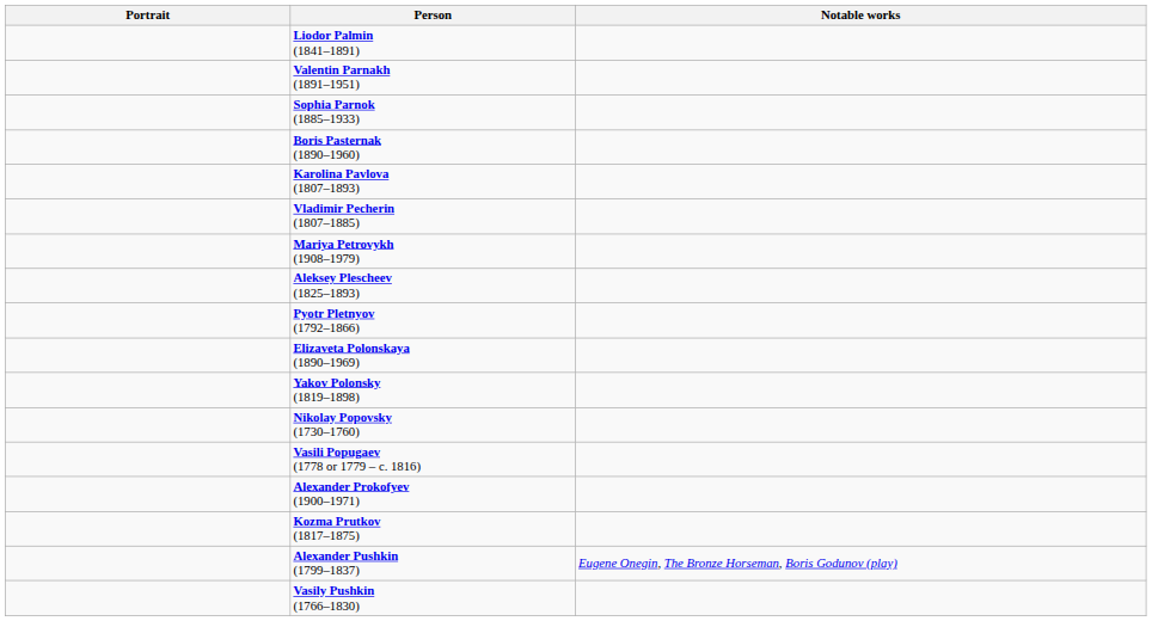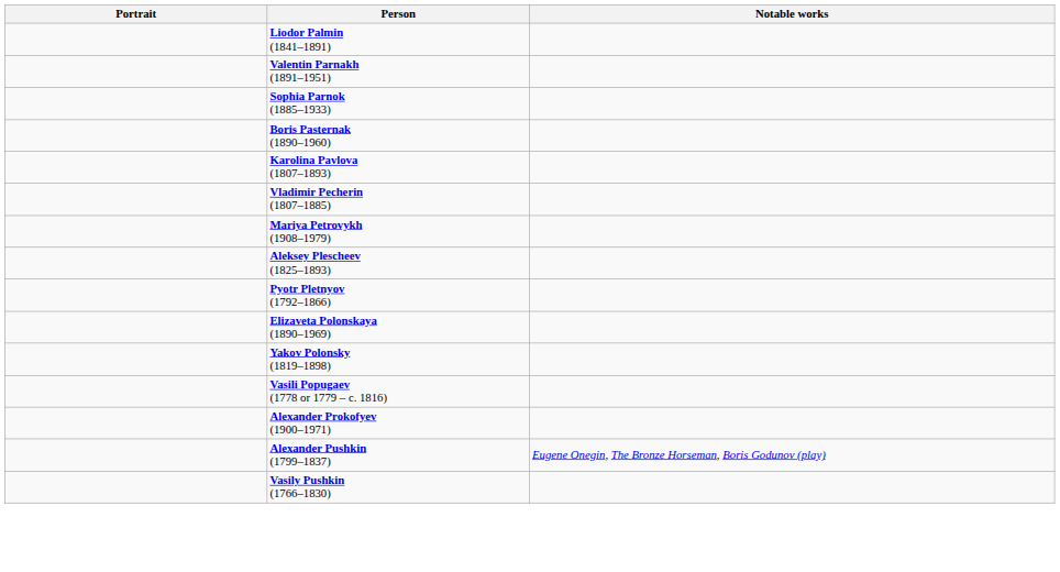- row: Nikolay Popovsky (1730–1760)
- row: Kozma Prutkov (1817–1875)
